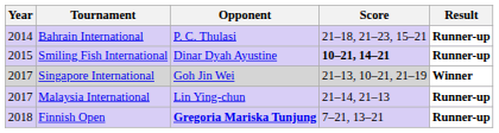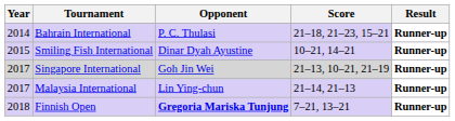Smiling Fish International | Score: bold -> normal
Singapore International | Result: Winner -> Runner-up
